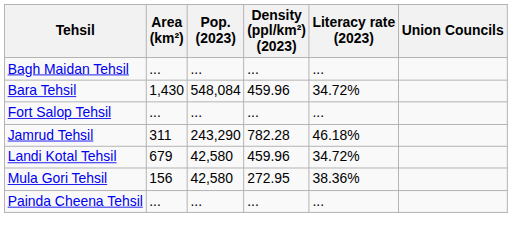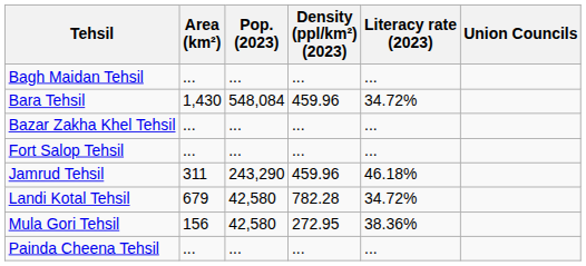+ row: Bazar Zakha Khel Tehsil | ... | ... | ... | ...
Jamrud Tehsil | Density (ppl/km²) (2023): 782.28 -> 459.96
Landi Kotal Tehsil | Density (ppl/km²) (2023): 459.96 -> 782.28
